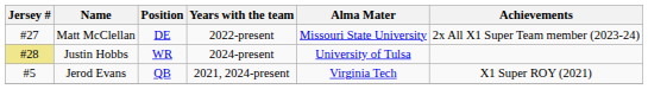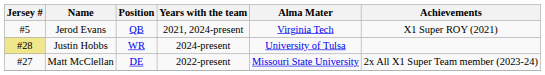rows swapped: Jerod Evans <-> Matt McClellan
